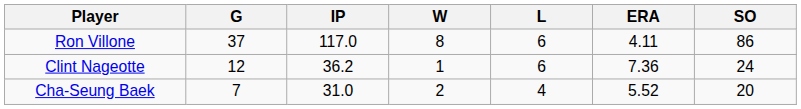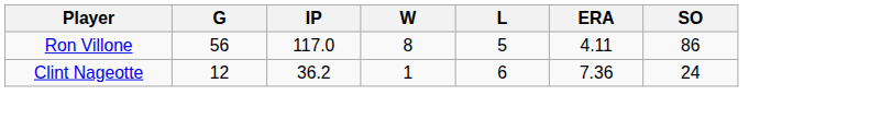Ron Villone | G: 37 -> 56
Ron Villone | L: 6 -> 5
- row: Cha-Seung Baek | 7 | 31.0 | 2 | 4 | 5.52 | 20
